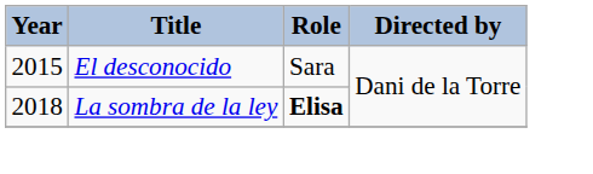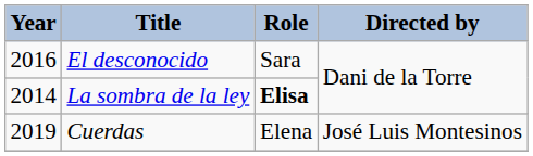El desconocido | Year: 2015 -> 2016
La sombra de la ley | Year: 2018 -> 2014
+ row: 2019 | Cuerdas | Elena | José Luis Montesinos
